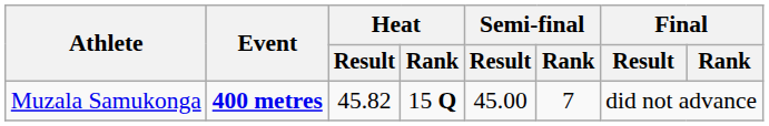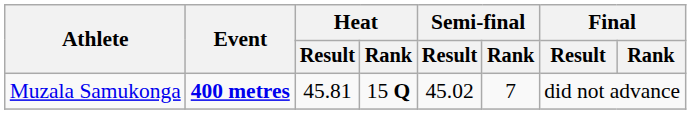Muzala Samukonga | Heat / Result: 45.82 -> 45.81
Muzala Samukonga | Semi-final / Result: 45.00 -> 45.02
